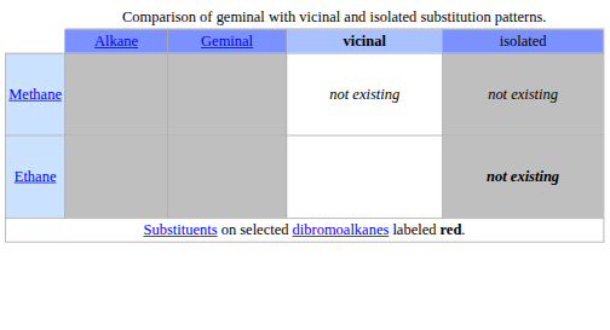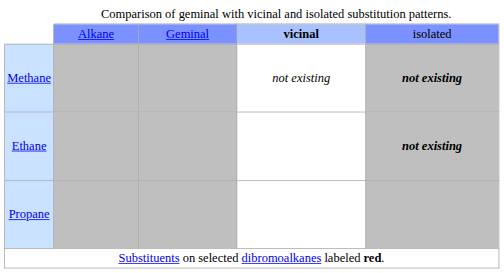Methane | column 5: normal -> bold
+ row: Propane
